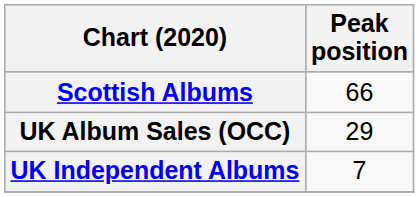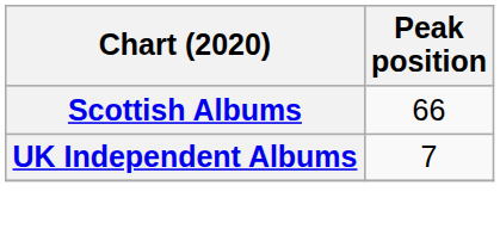- row: UK Album Sales (OCC) | 29
